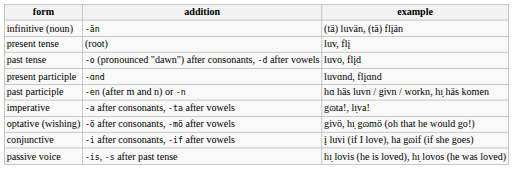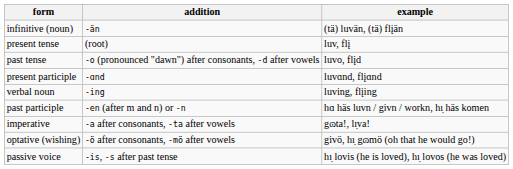+ row: verbal noun | -ing | luving, flįing
- row: conjunctive | -i after consonants, -if after vowels | į luvi (if I love), ha gɷif (if she goes)
